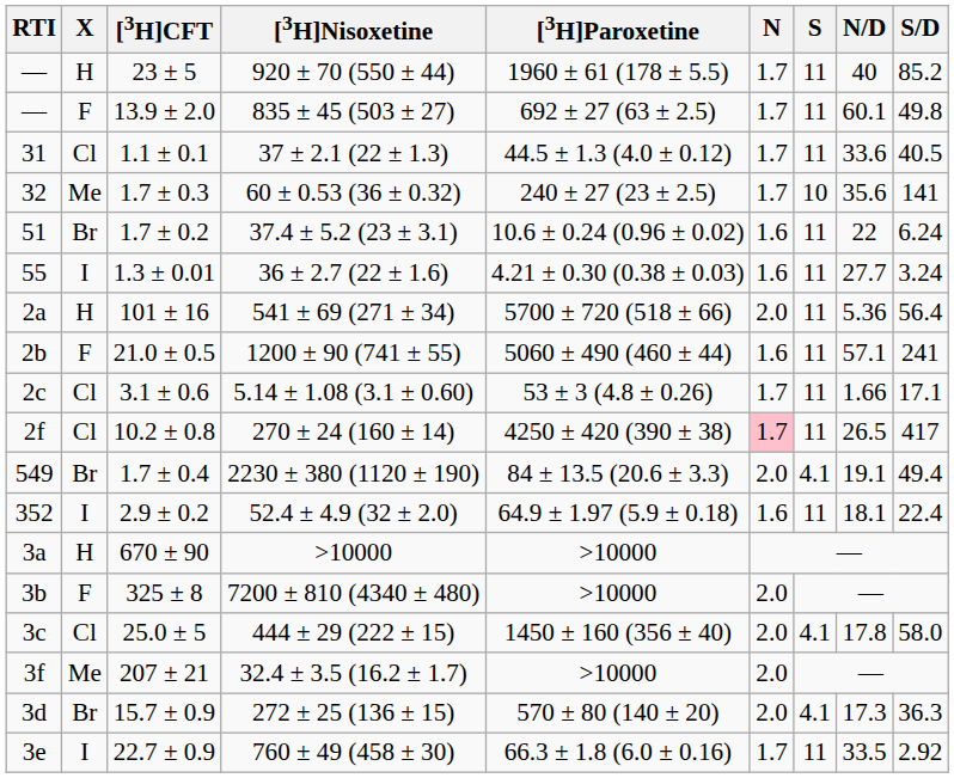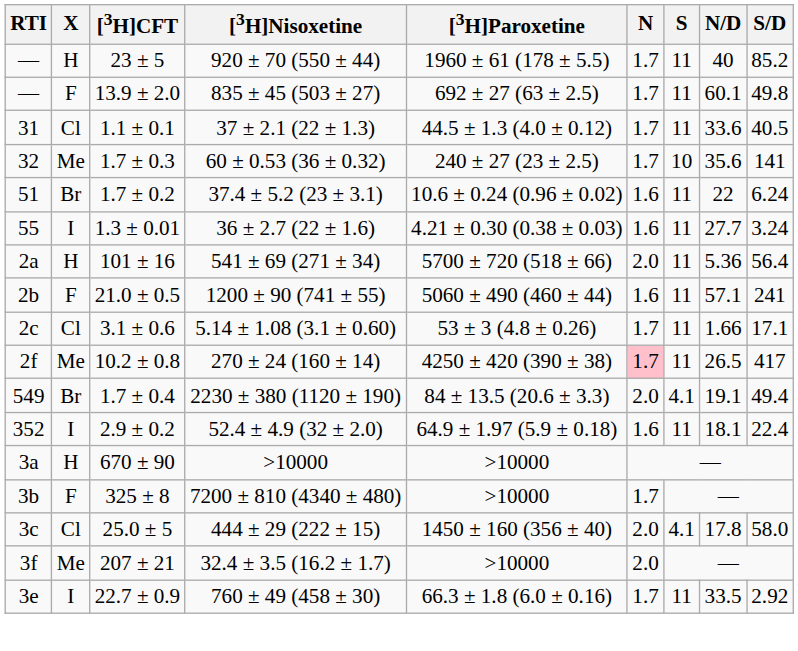10.2 ± 0.8 | X: Cl -> Me
325 ± 8 | N: 2.0 -> 1.7
- row: 3d | Br | 15.7 ± 0.9 | 272 ± 25 (136 ± 15) | 570 ± 80 (140 ± 20) | 2.0 | 4.1 | 17.3 | 36.3
